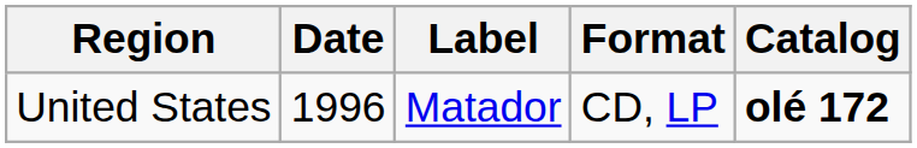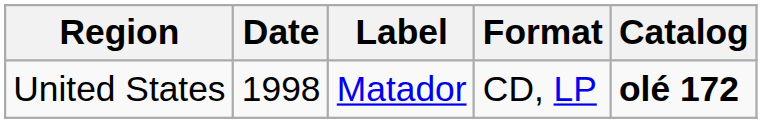United States | Date: 1996 -> 1998
